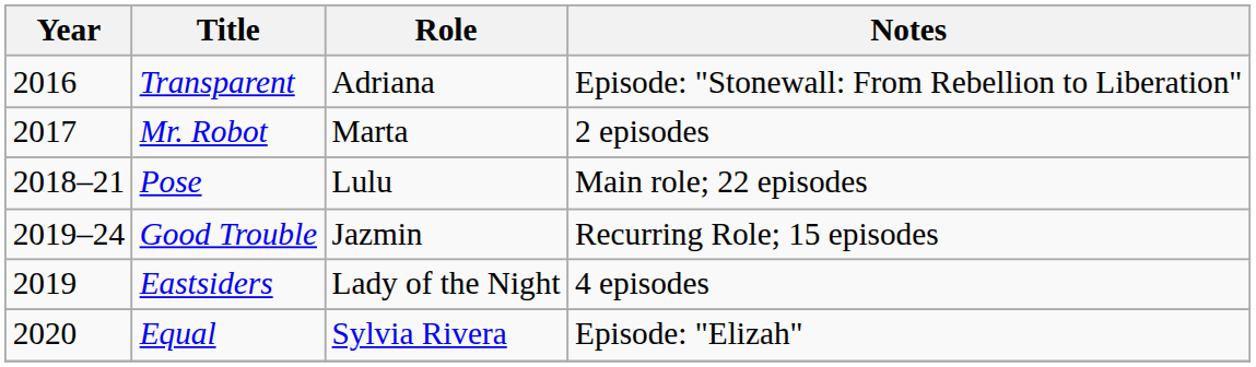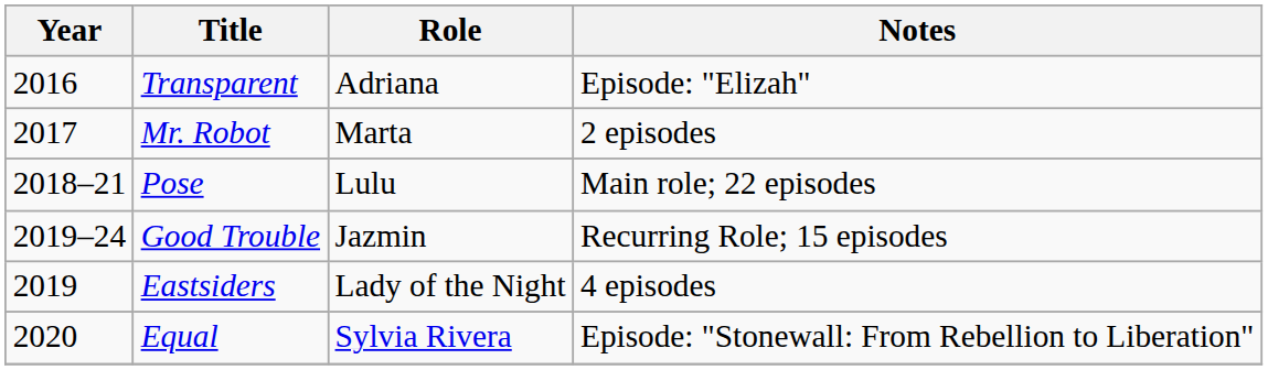Transparent | Notes: Episode: "Stonewall: From Rebellion to Liberation" -> Episode: "Elizah"
Equal | Notes: Episode: "Elizah" -> Episode: "Stonewall: From Rebellion to Liberation"
